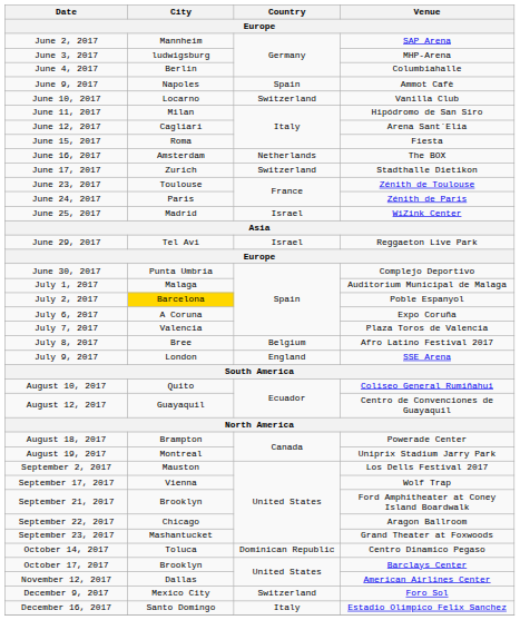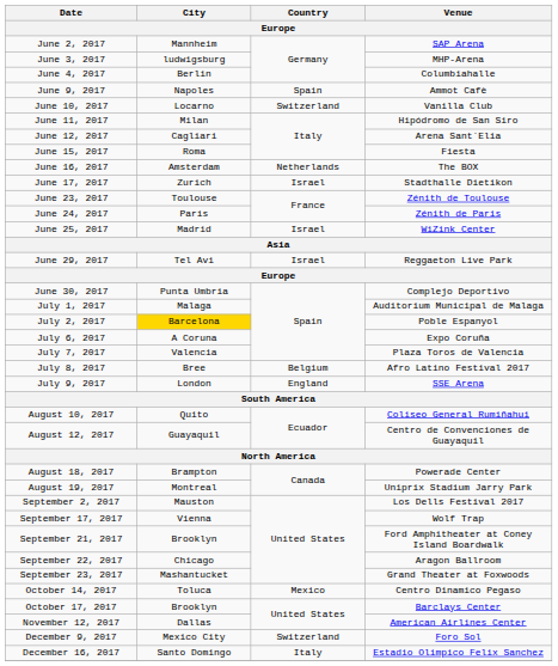June 17, 2017 | Country: Switzerland -> Israel
October 14, 2017 | Country: Dominican Republic -> Mexico
